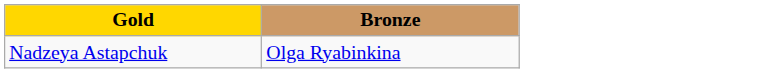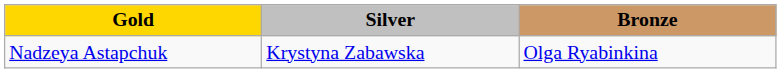+ column: Silver | Krystyna Zabawska
